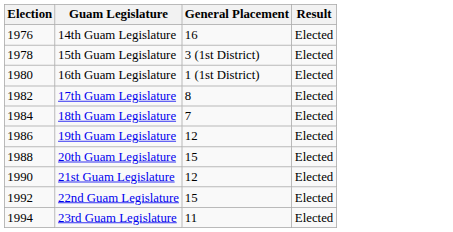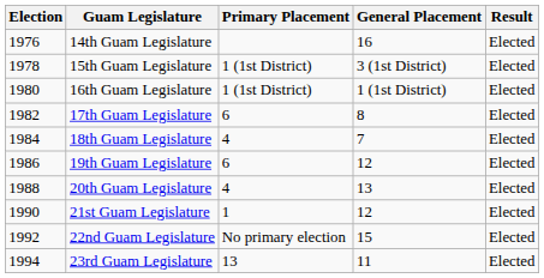+ column: Primary Placement | 1 (1st District) | 1 (1st District) | 6 | 4 | 6 | 4 | 1 | No primary election | 13
20th Guam Legislature | General Placement: 15 -> 13
